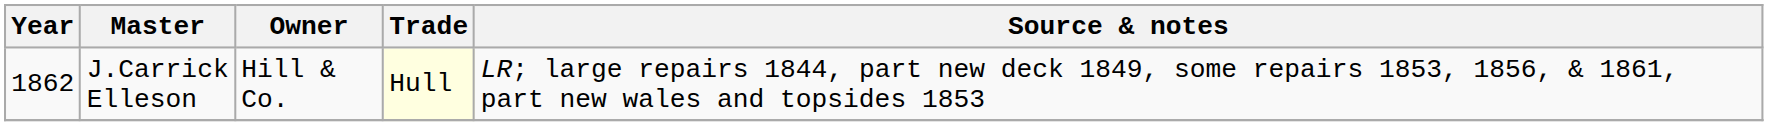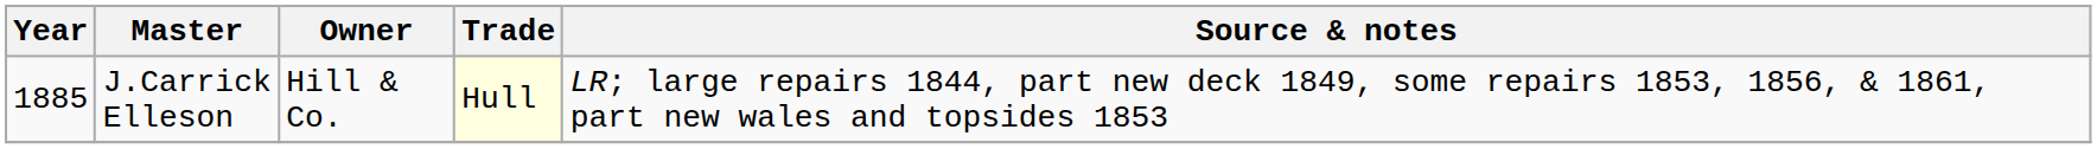J.Carrick Elleson | Year: 1862 -> 1885
